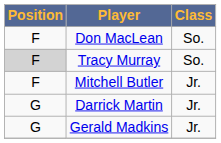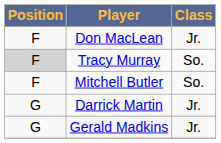Don MacLean | Class: So. -> Jr.
Mitchell Butler | Class: Jr. -> So.
